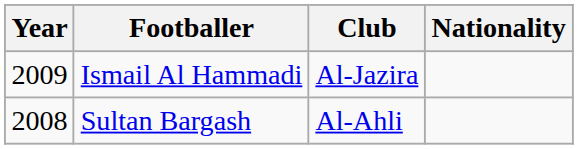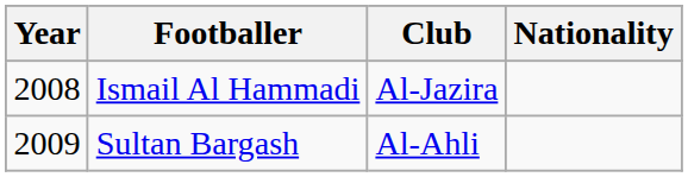Ismail Al Hammadi | Year: 2009 -> 2008
Sultan Bargash | Year: 2008 -> 2009
